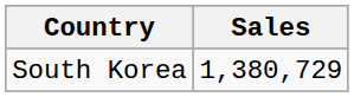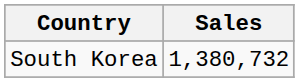South Korea | Sales: 1,380,729 -> 1,380,732
